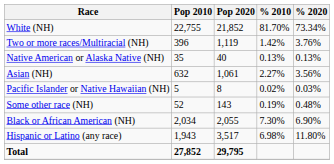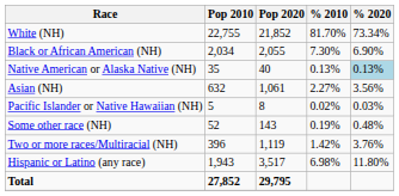rows swapped: Black or African American (NH) <-> Two or more races/Multiracial (NH)
Native American or Alaska Native (NH) | % 2020: no background -> lightblue background
